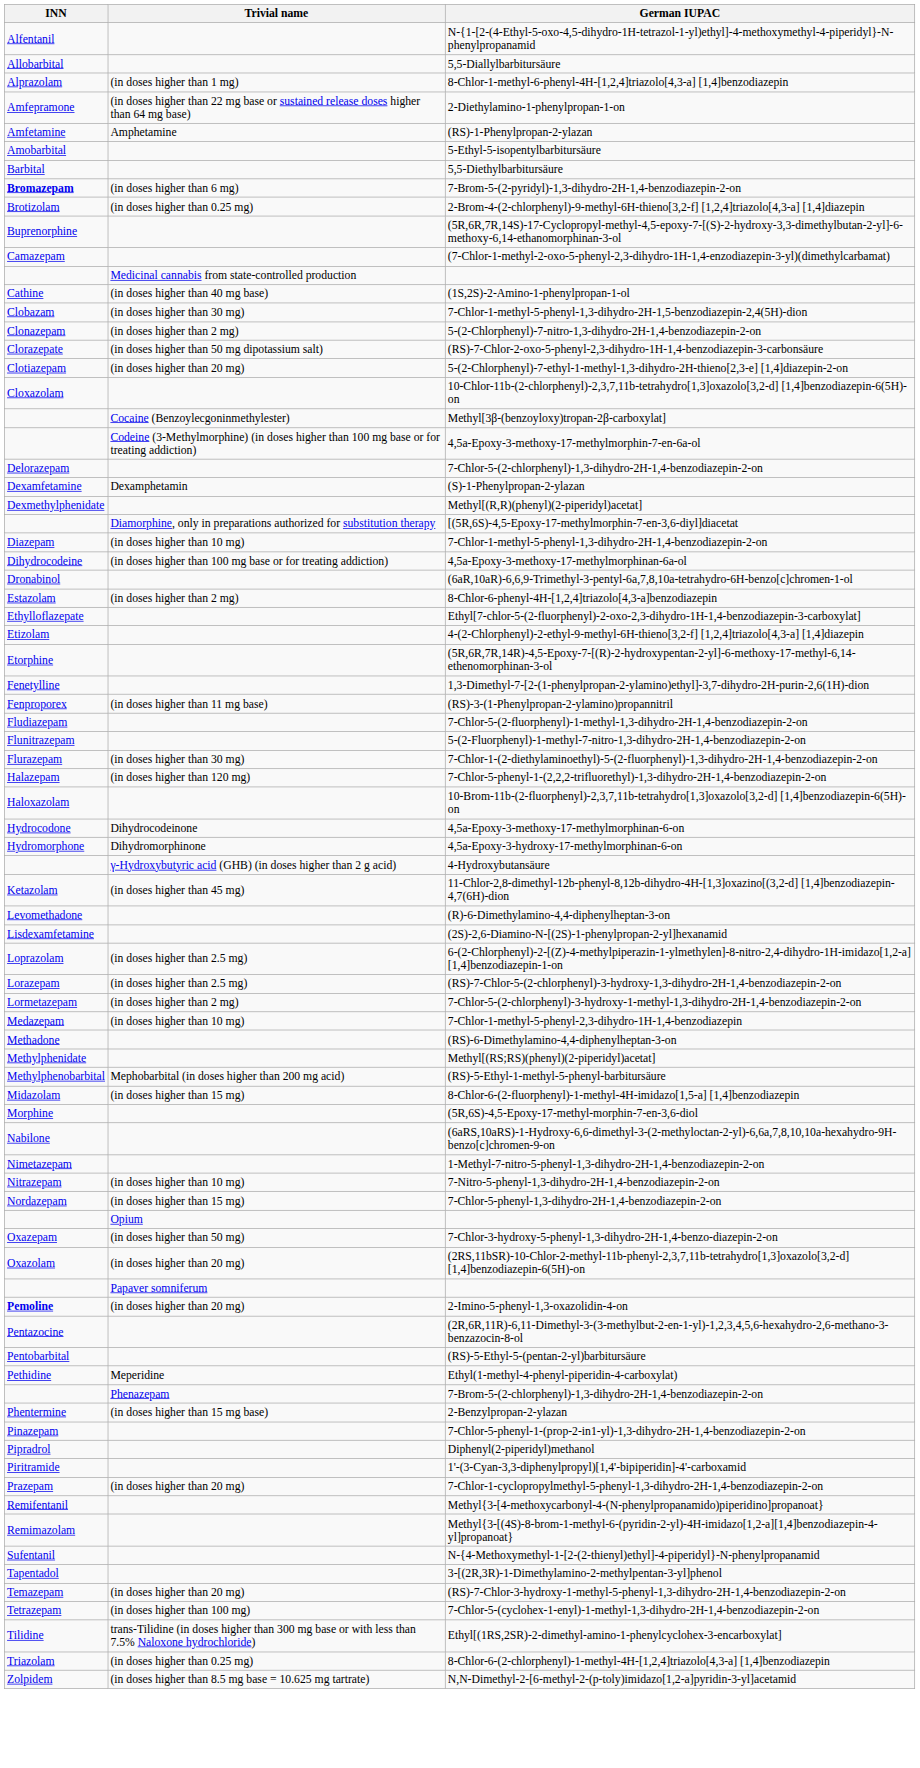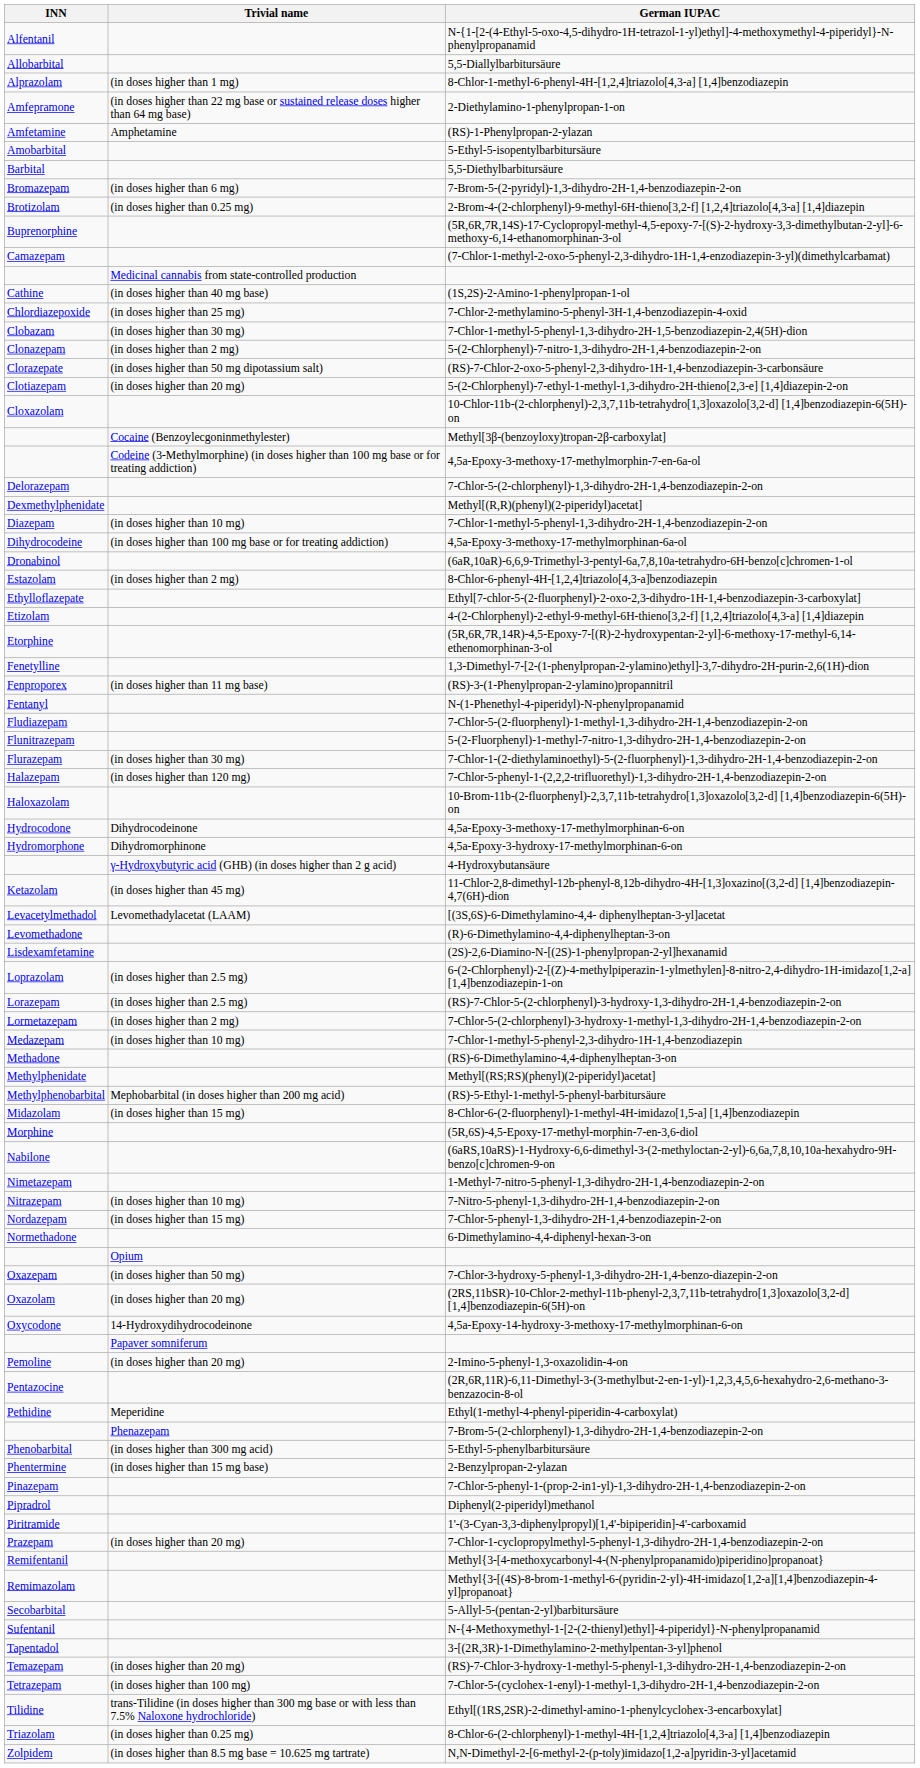7-Brom-5-(2-pyridyl)-1,3-dihydro-2H-1,4-benzodiazepin-2-on | INN: bold -> normal
+ row: Chlordiazepoxide | (in doses higher than 25 mg) | 7-Chlor-2-methylamino-5-phenyl-3H-1,4-benzodiazepin-4-oxid
- row: Dexamfetamine | Dexamphetamin | (S)-1-Phenylpropan-2-ylazan
- row: Diamorphine, only in preparations authorized for substitution therapy | [(5R,6S)-4,5-Epoxy-17-methylmorphin-7-en-3,6-diyl]diacetat
+ row: Fentanyl | N-(1-Phenethyl-4-piperidyl)-N-phenylpropanamid
+ row: Levacetylmethadol | Levomethadylacetat (LAAM) | [(3S,6S)-6-Dimethylamino-4,4- diphenylheptan-3-yl]acetat
+ row: Normethadone | 6-Dimethylamino-4,4-diphenyl-hexan-3-on
+ row: Oxycodone | 14-Hydroxydihydrocodeinone | 4,5a-Epoxy-14-hydroxy-3-methoxy-17-methylmorphinan-6-on
2-Imino-5-phenyl-1,3-oxazolidin-4-on | INN: bold -> normal
- row: Pentobarbital | (RS)-5-Ethyl-5-(pentan-2-yl)barbitursäure
+ row: Phenobarbital | (in doses higher than 300 mg acid) | 5-Ethyl-5-phenylbarbitursäure
+ row: Secobarbital | 5-Allyl-5-(pentan-2-yl)barbitursäure
